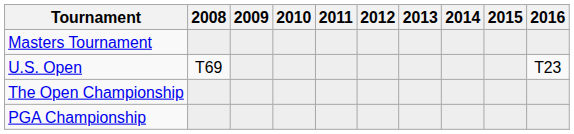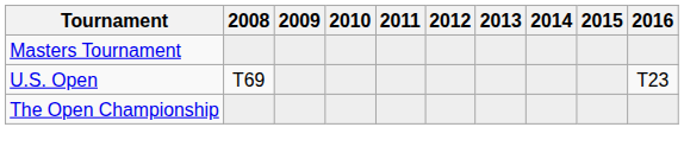- row: PGA Championship
